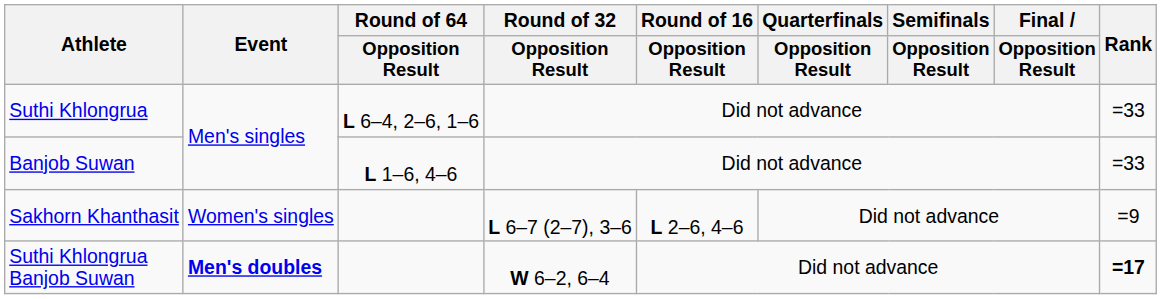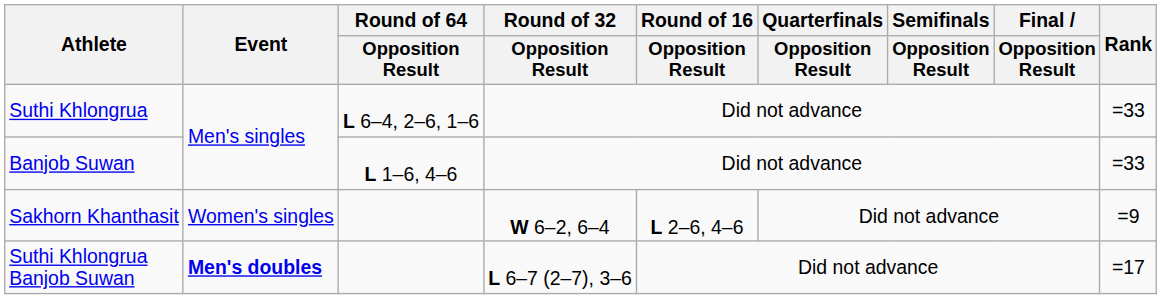Sakhorn Khanthasit | Round of 32 / Opposition Result: L 6–7 (2–7), 3–6 -> W 6–2, 6–4
Suthi Khlongrua Banjob Suwan | Round of 32 / Opposition Result: W 6–2, 6–4 -> L 6–7 (2–7), 3–6
Suthi Khlongrua Banjob Suwan | Rank: bold -> normal
